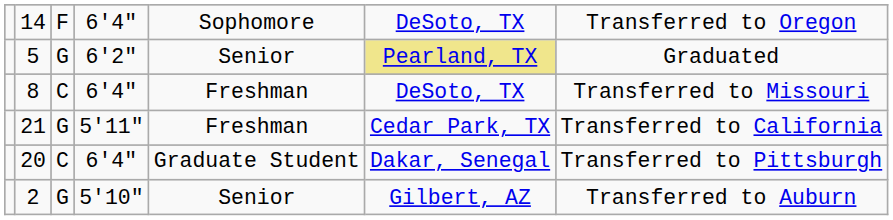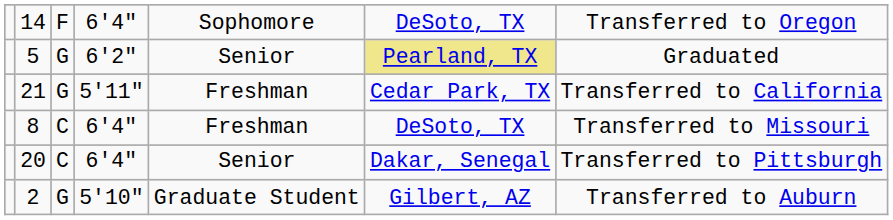rows swapped: 8 <-> 21
20 | column 5: Graduate Student -> Senior
2 | column 5: Senior -> Graduate Student
